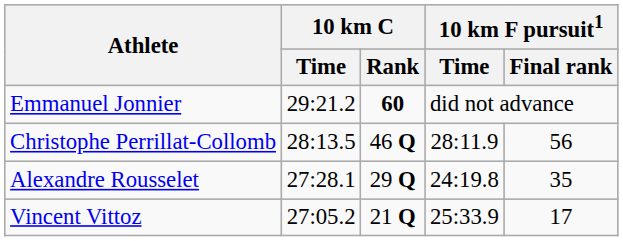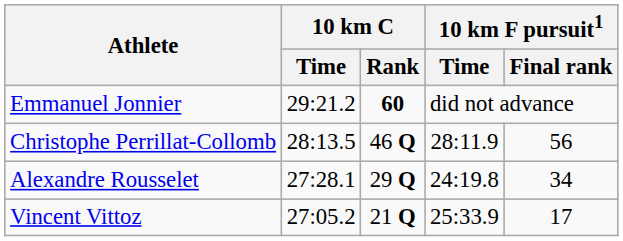Alexandre Rousselet | 10 km F pursuit1 / Final rank: 35 -> 34
